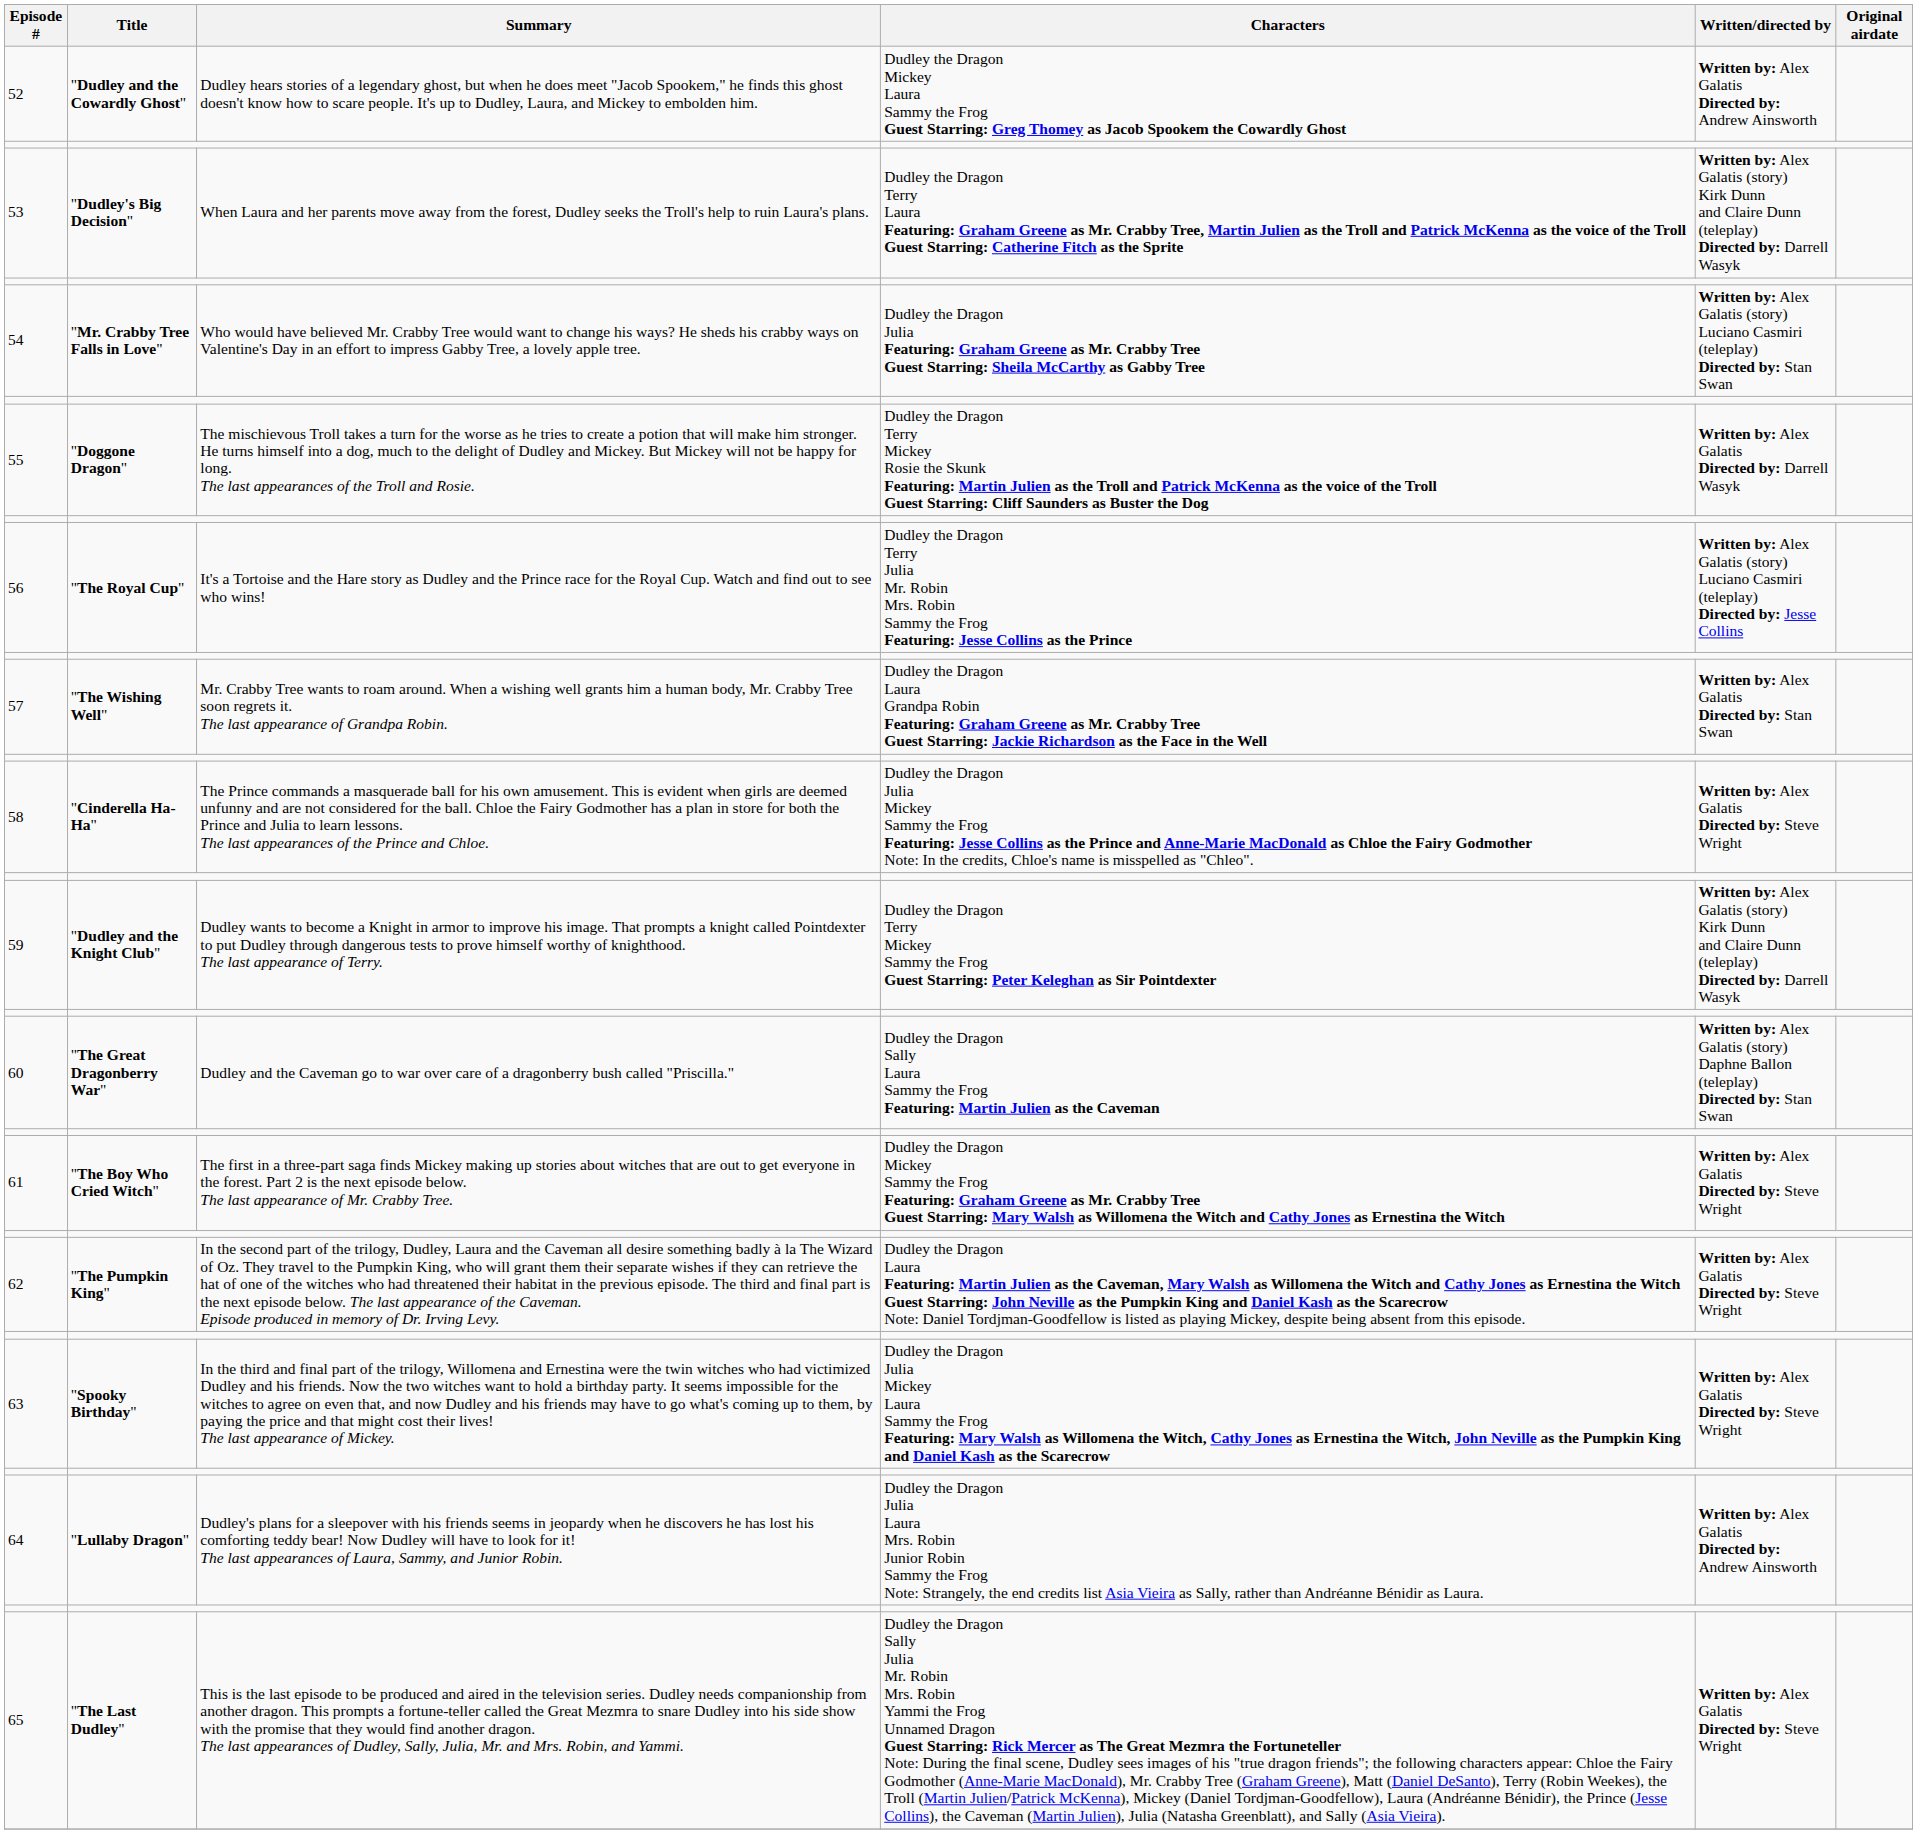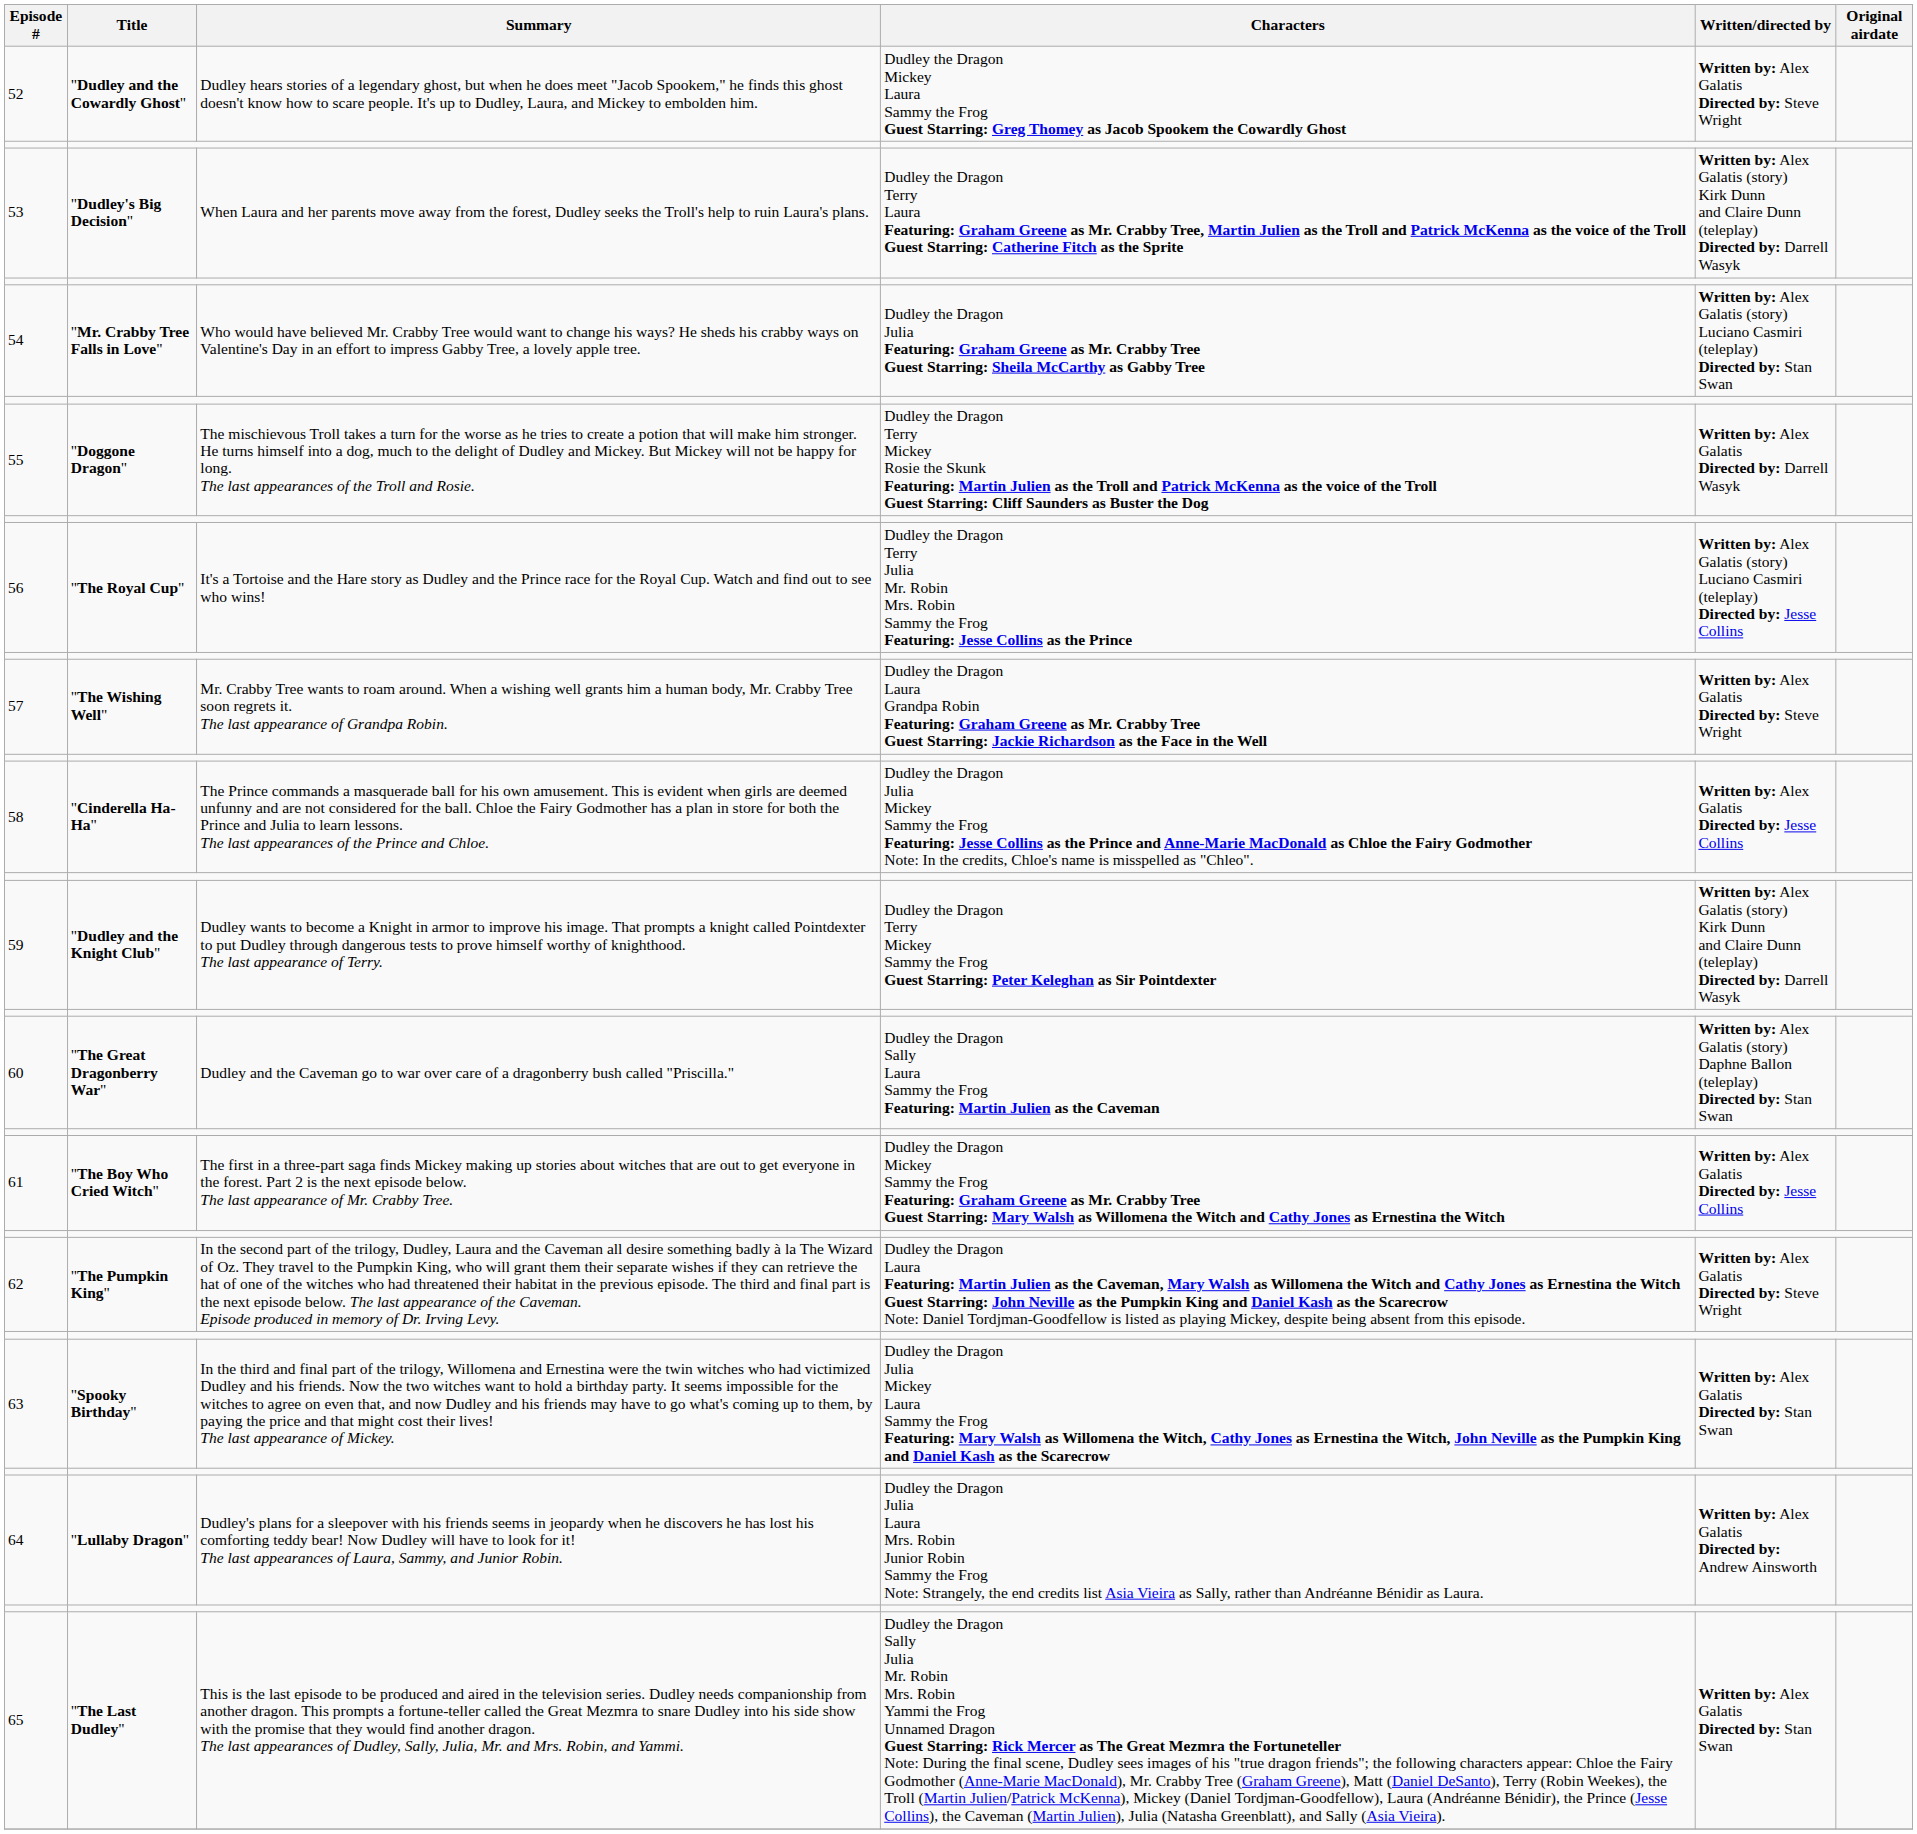52 | Written/directed by: Written by: Alex Galatis Directed by: Andrew Ainsworth -> Written by: Alex Galatis Directed by: Steve Wright
57 | Written/directed by: Written by: Alex Galatis Directed by: Stan Swan -> Written by: Alex Galatis Directed by: Steve Wright
58 | Written/directed by: Written by: Alex Galatis Directed by: Steve Wright -> Written by: Alex Galatis Directed by: Jesse Collins
61 | Written/directed by: Written by: Alex Galatis Directed by: Steve Wright -> Written by: Alex Galatis Directed by: Jesse Collins
63 | Written/directed by: Written by: Alex Galatis Directed by: Steve Wright -> Written by: Alex Galatis Directed by: Stan Swan
65 | Written/directed by: Written by: Alex Galatis Directed by: Steve Wright -> Written by: Alex Galatis Directed by: Stan Swan
